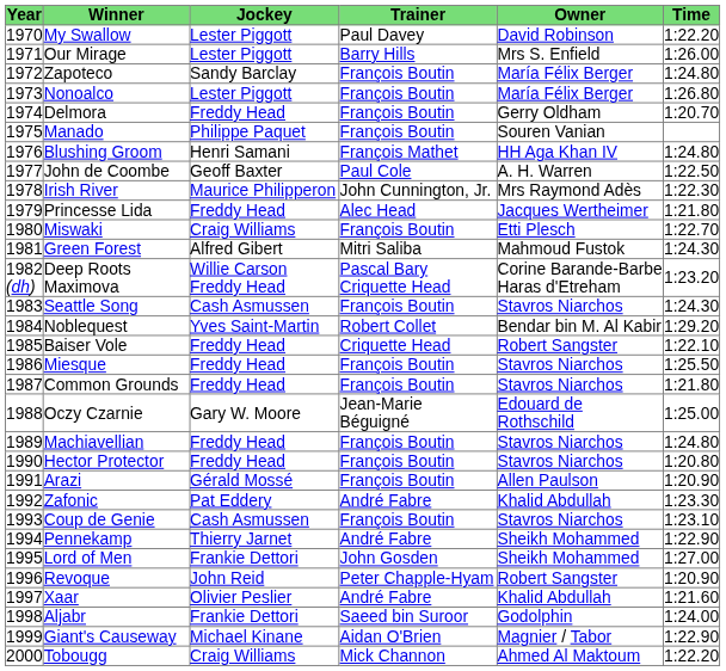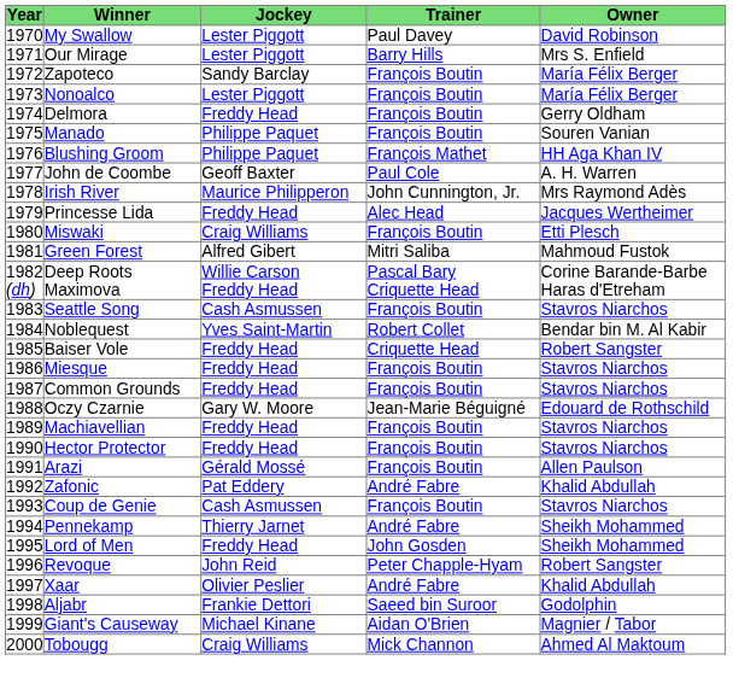- column: Time | 1:22.20 | 1:26.00 | 1:24.80 | 1:26.80 | 1:20.70 | 1:24.80 | 1:22.50 | 1:22.30 | 1:21.80 | 1:22.70 | 1:24.30 | 1:23.20 | 1:24.30 | 1:29.20 | 1:22.10 | 1:25.50 | 1:21.80 | 1:25.00 | 1:24.80 | 1:20.80 | 1:20.90 | 1:23.30 | 1:23.10 | 1:22.90 | 1:27.00 | 1:20.90 | 1:21.60 | 1:24.00 | 1:22.90 | 1:22.20
Blushing Groom | Jockey: Henri Samani -> Philippe Paquet
Lord of Men | Jockey: Frankie Dettori -> Freddy Head
